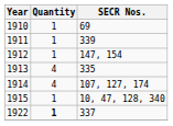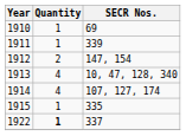1912 | Quantity: 1 -> 2
1913 | SECR Nos.: 335 -> 10, 47, 128, 340
1915 | SECR Nos.: 10, 47, 128, 340 -> 335
